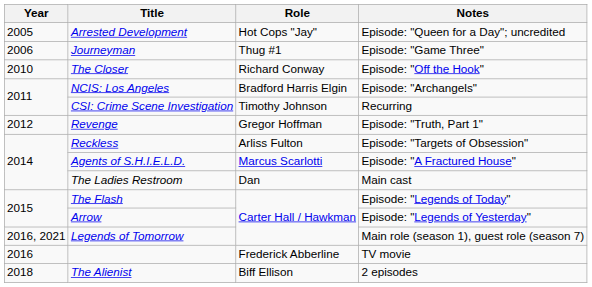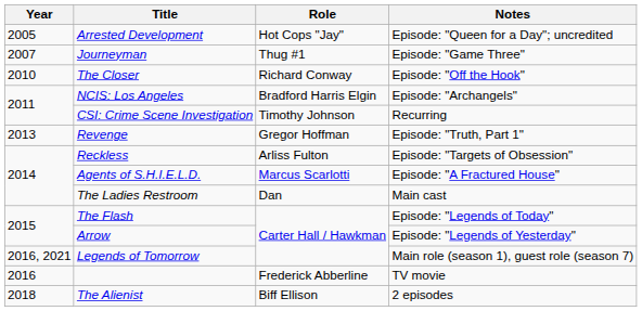Journeyman | Year: 2006 -> 2007
Revenge | Year: 2012 -> 2013
